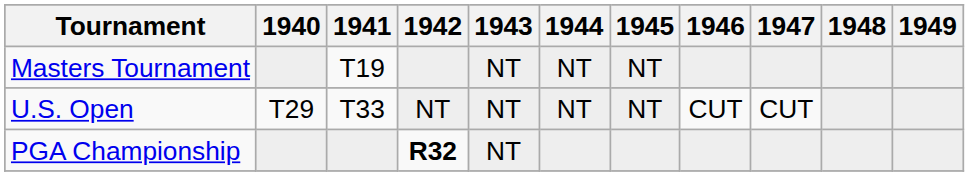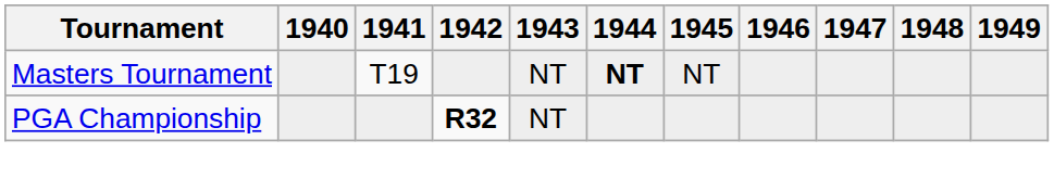Masters Tournament | 1944: normal -> bold
- row: U.S. Open | T29 | T33 | NT | NT | NT | NT | CUT | CUT
